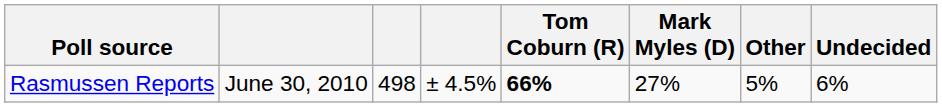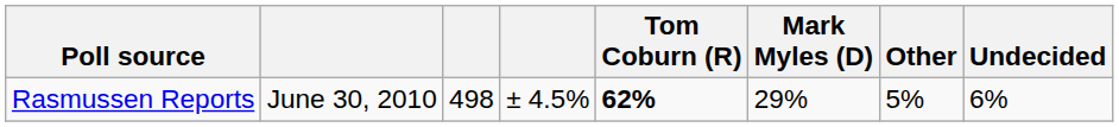Rasmussen Reports | Tom Coburn (R): 66% -> 62%
Rasmussen Reports | Mark Myles (D): 27% -> 29%
